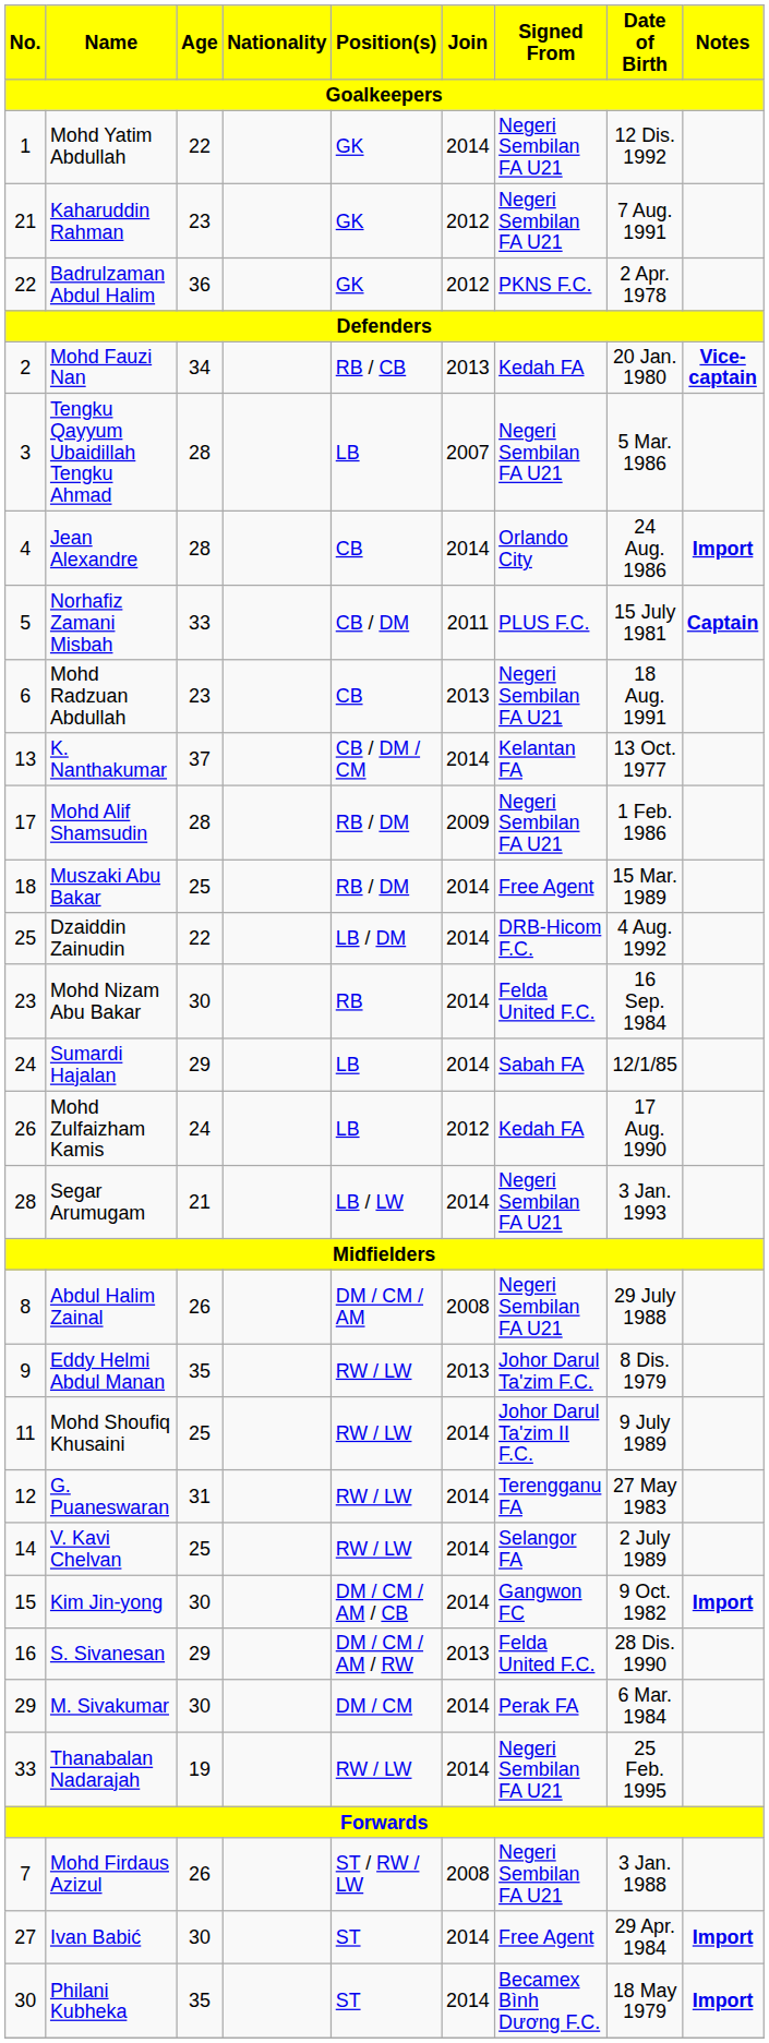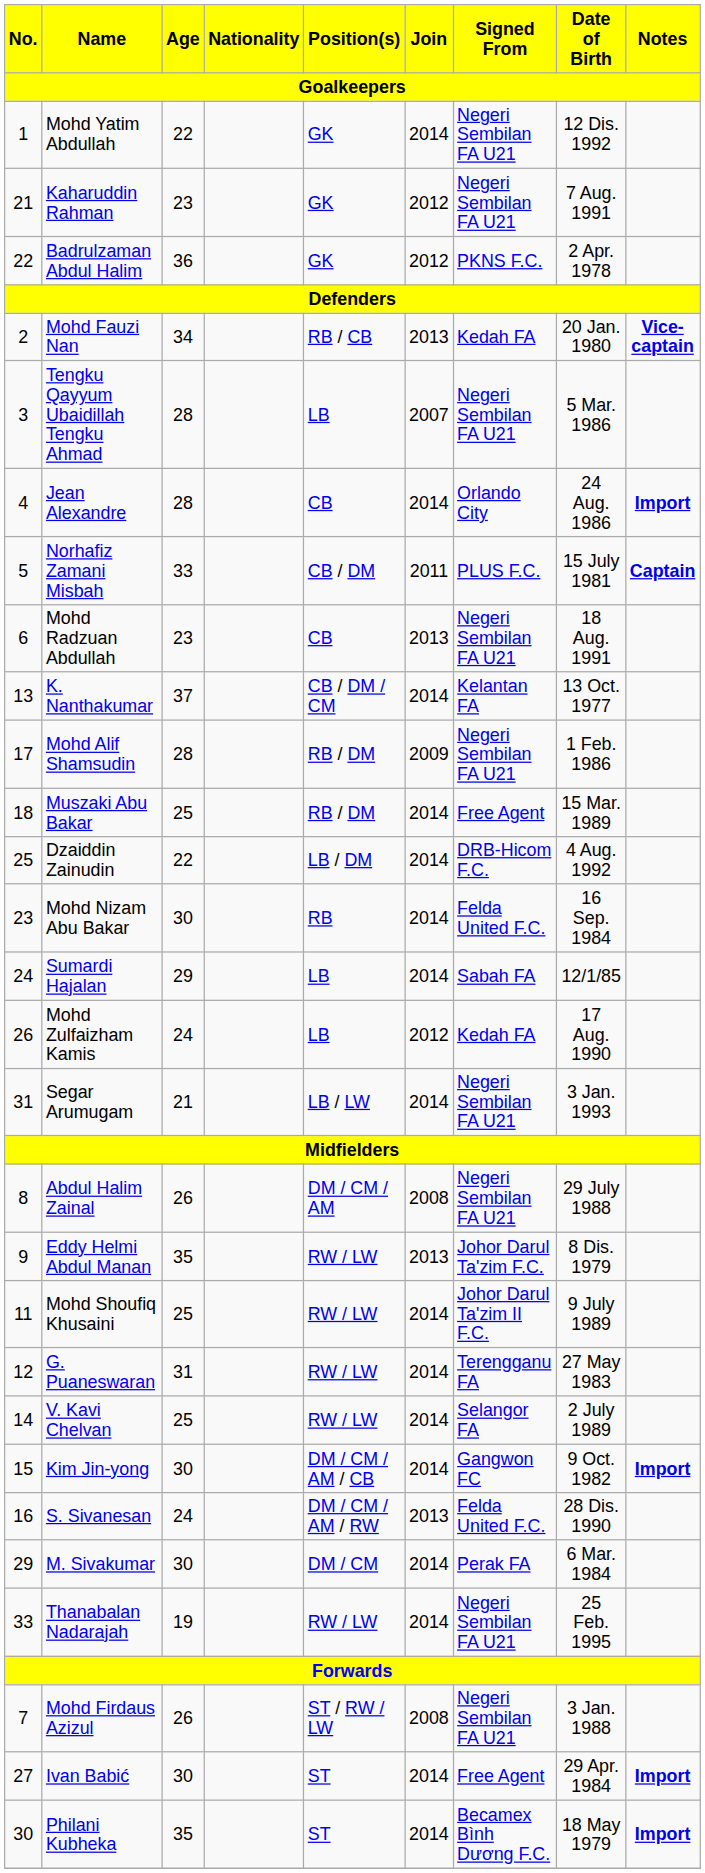Segar Arumugam | No.: 28 -> 31
S. Sivanesan | Age: 29 -> 24
